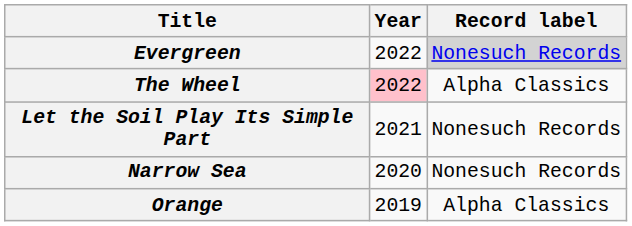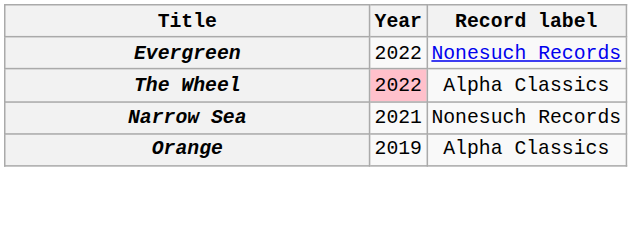Evergreen | Record label: lightgrey background -> no background
- row: Let the Soil Play Its Simple Part | 2021 | Nonesuch Records
Narrow Sea | Year: 2020 -> 2021
